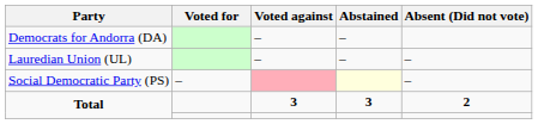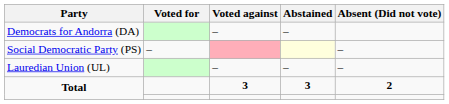rows swapped: Social Democratic Party (PS) <-> Lauredian Union (UL)
